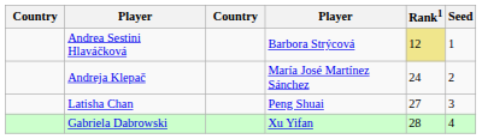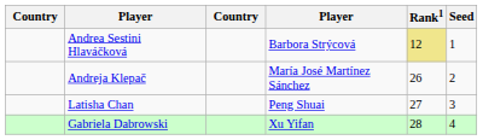Andreja Klepač | Rank1: 24 -> 26
